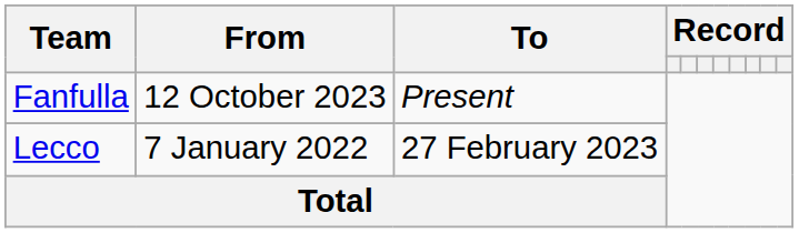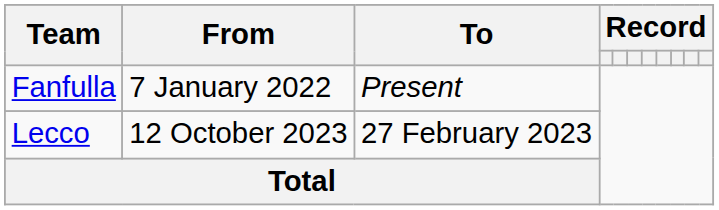Fanfulla | From: 12 October 2023 -> 7 January 2022
Lecco | From: 7 January 2022 -> 12 October 2023
